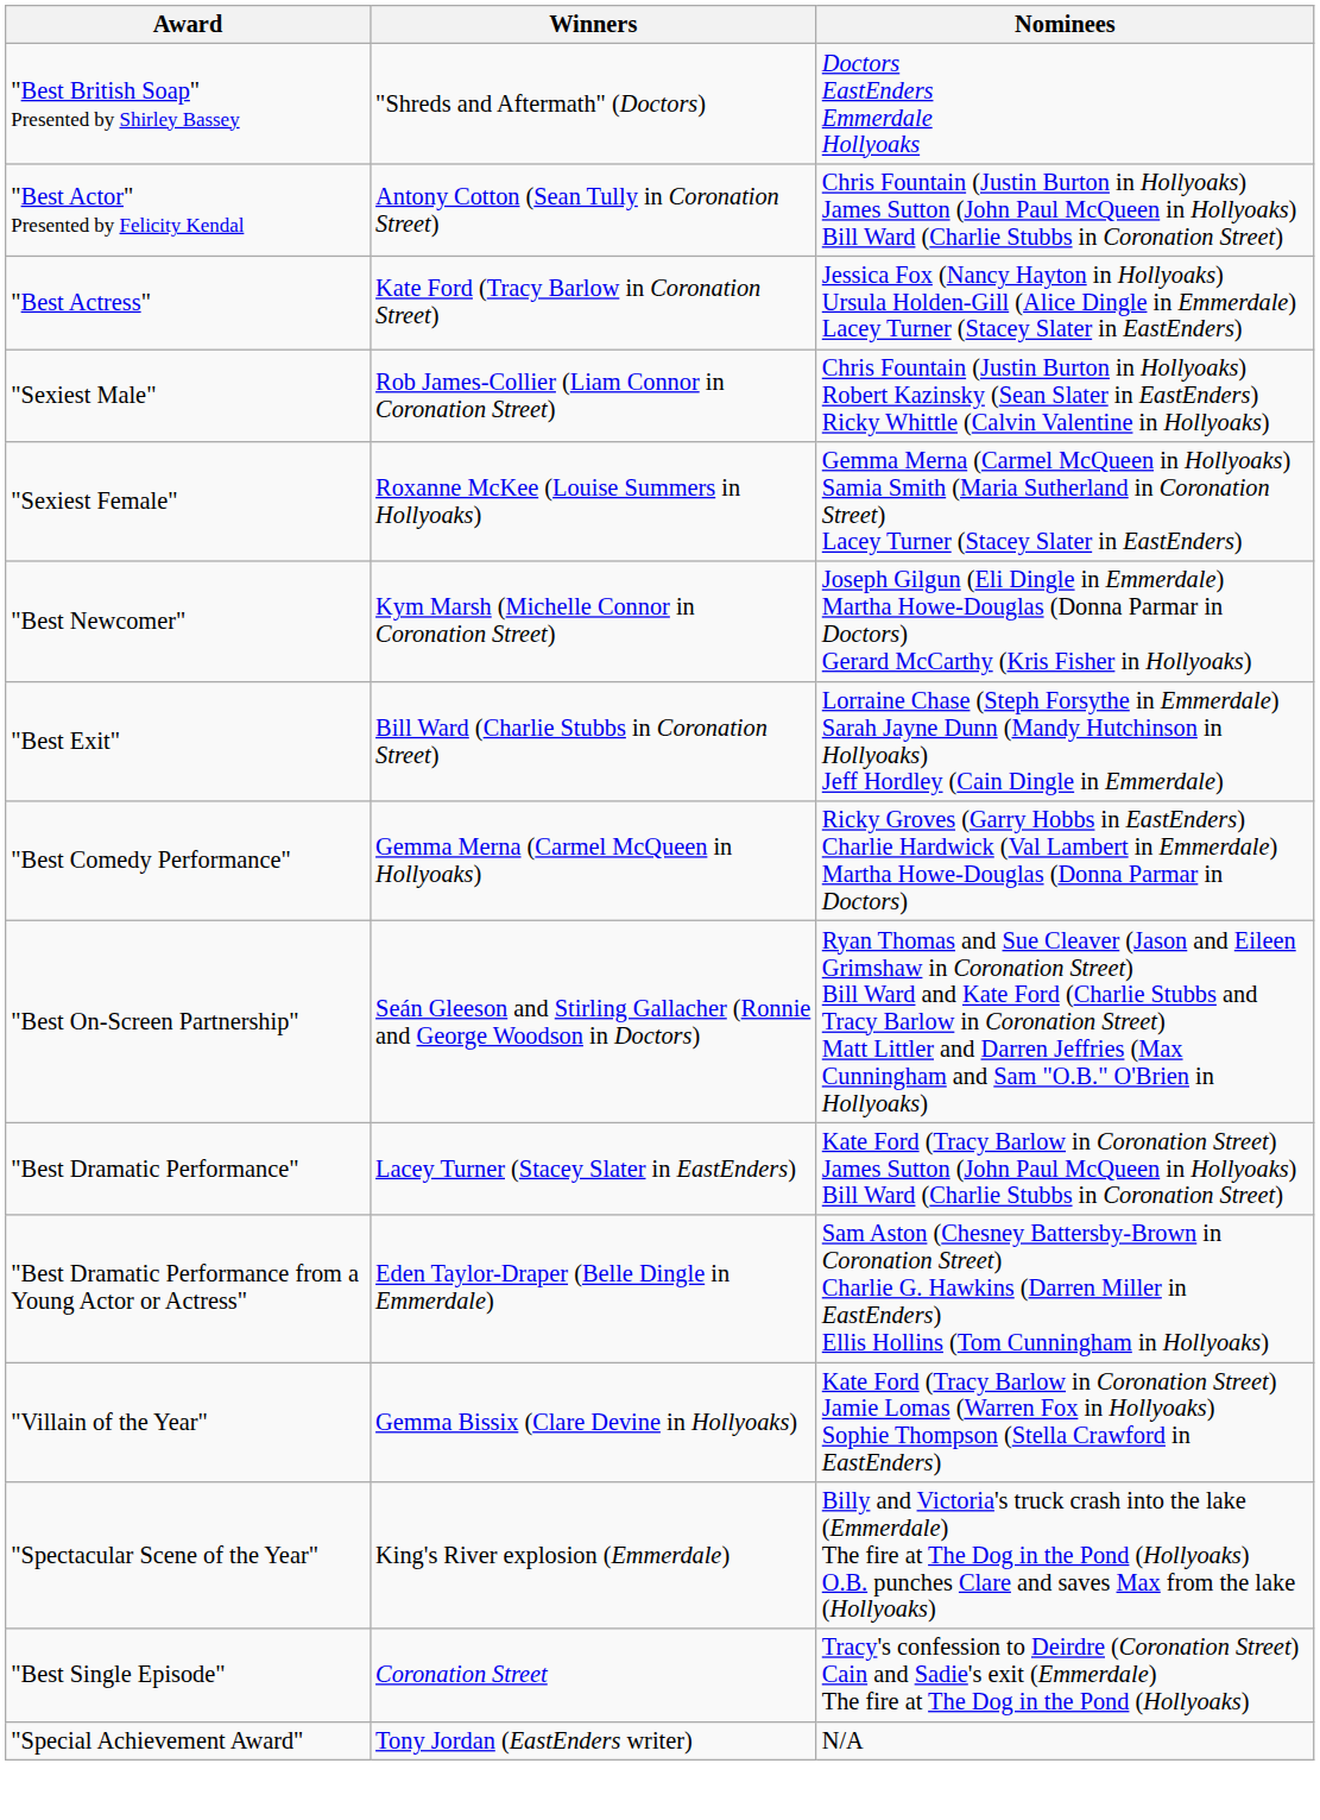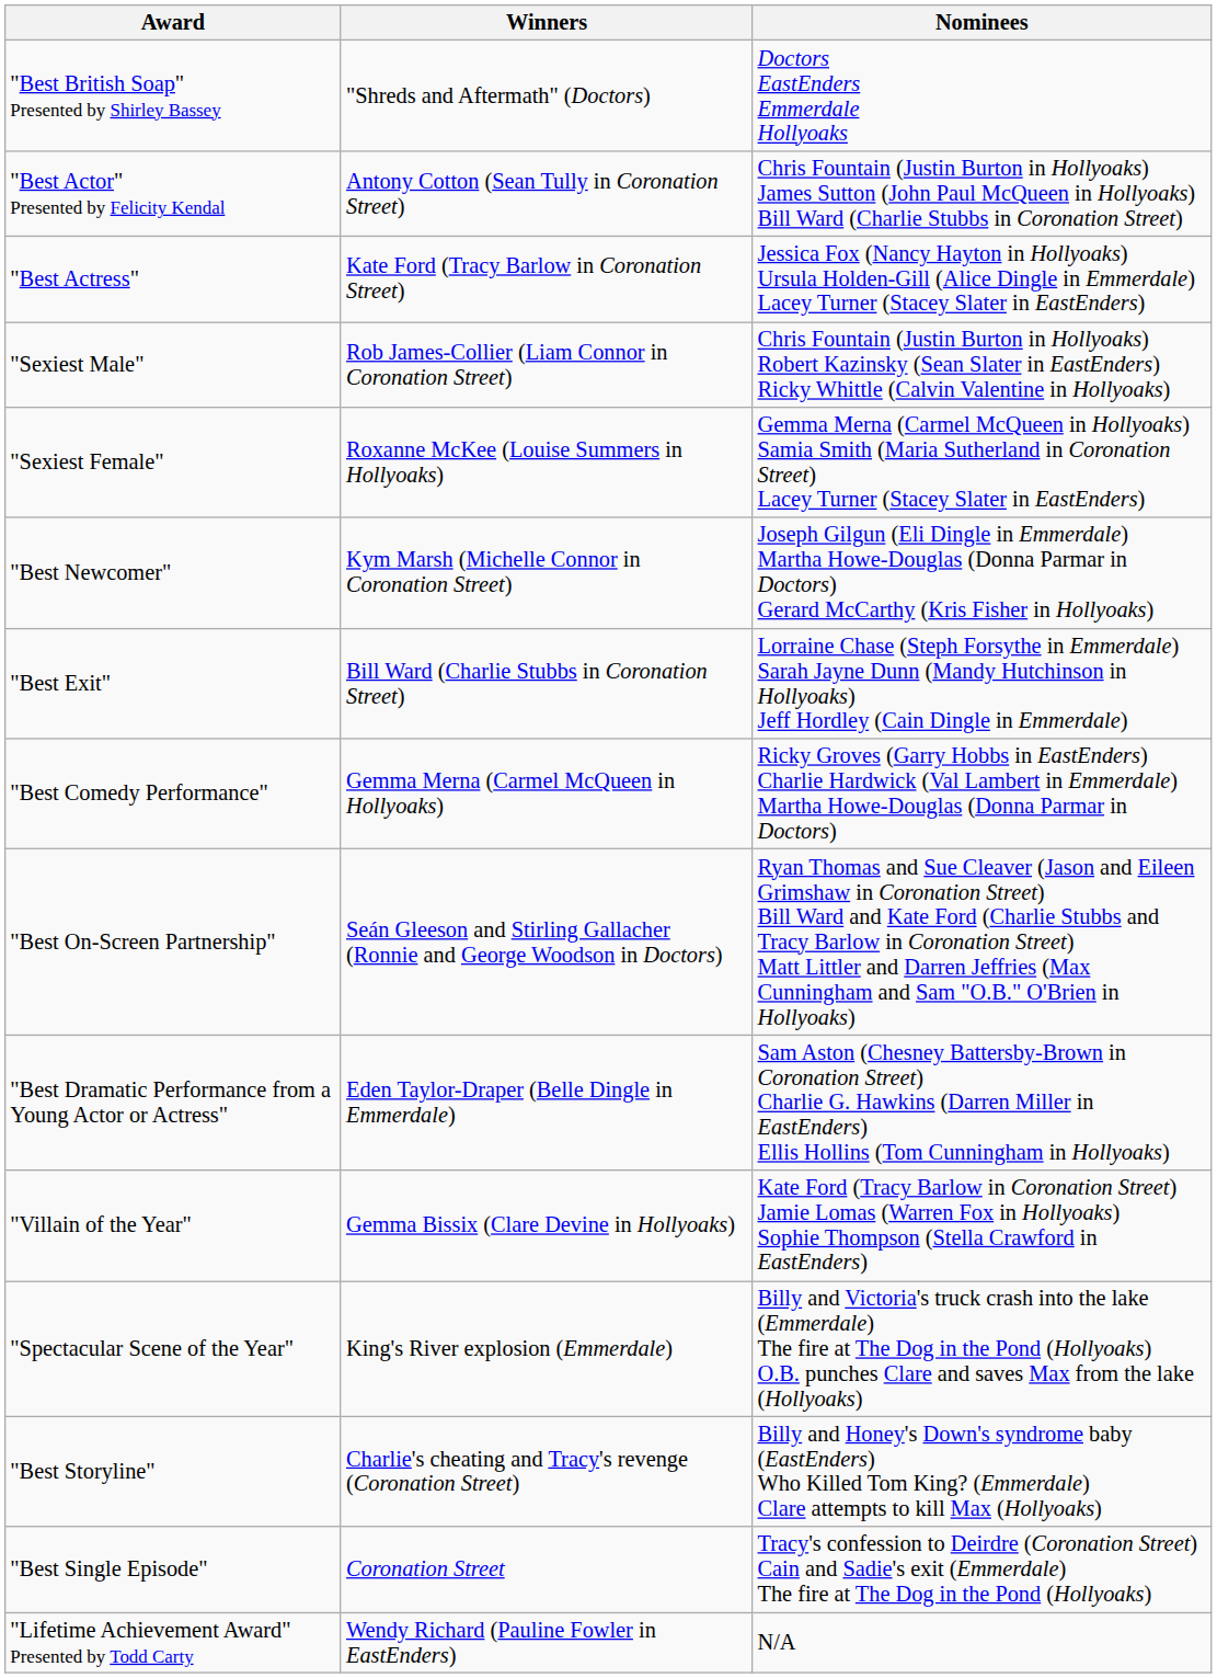- row: "Best Dramatic Performance" | Lacey Turner (Stacey Slater in EastEnders) | Kate Ford (Tracy Barlow in Coronation Street) James Sutton (John Paul McQueen in Hollyoaks) Bill Ward (Charlie Stubbs in Coronation Street)
+ row: "Best Storyline" | Charlie's cheating and Tracy's revenge (Coronation Street) | Billy and Honey's Down's syndrome baby (EastEnders) Who Killed Tom King? (Emmerdale) Clare attempts to kill Max (Hollyoaks)
- row: "Special Achievement Award" | Tony Jordan (EastEnders writer) | N/A
+ row: "Lifetime Achievement Award" Presented by Todd Carty | Wendy Richard (Pauline Fowler in EastEnders) | N/A
